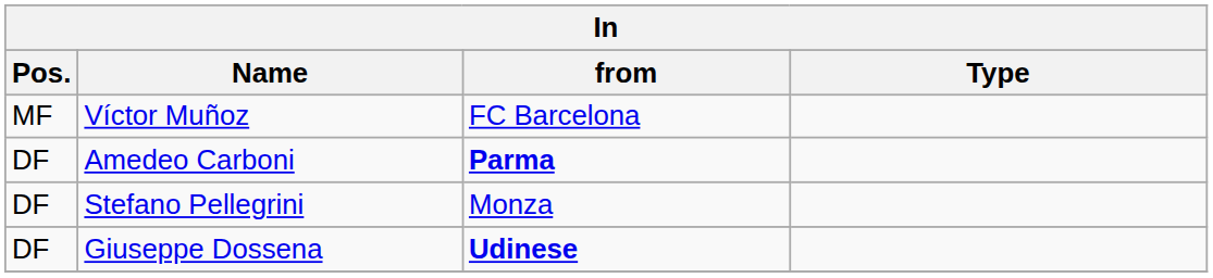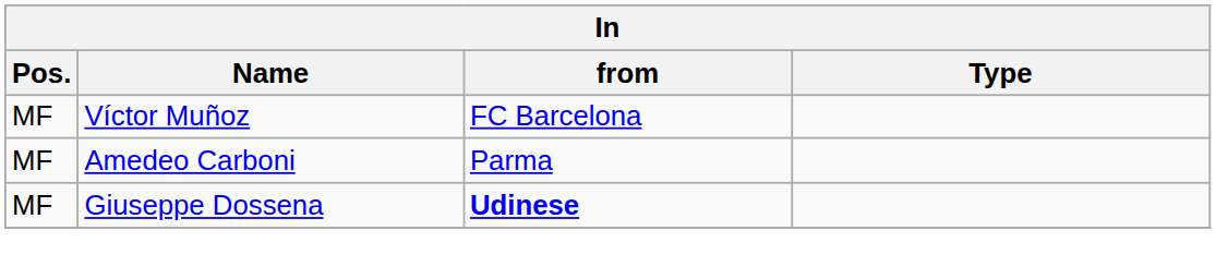Amedeo Carboni | Pos.: DF -> MF
Amedeo Carboni | from: bold -> normal
- row: DF | Stefano Pellegrini | Monza
Giuseppe Dossena | Pos.: DF -> MF
